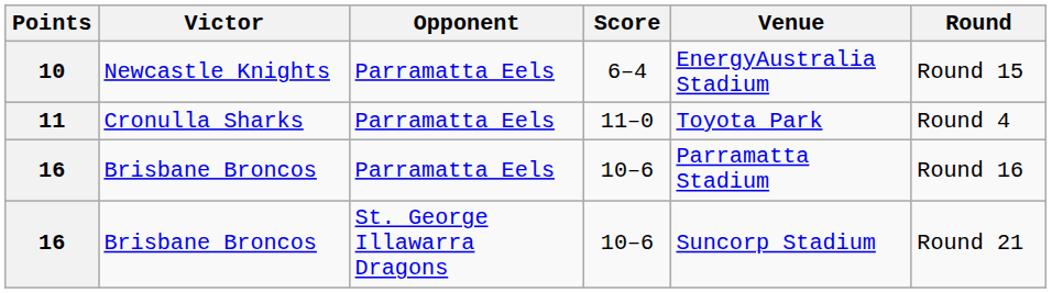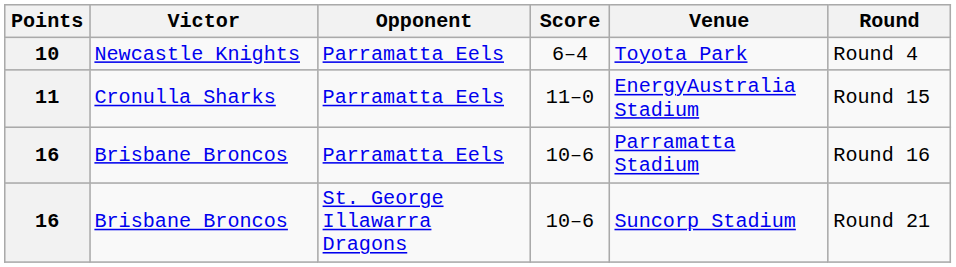10 | Venue: EnergyAustralia Stadium -> Toyota Park
10 | Round: Round 15 -> Round 4
11 | Venue: Toyota Park -> EnergyAustralia Stadium
11 | Round: Round 4 -> Round 15
